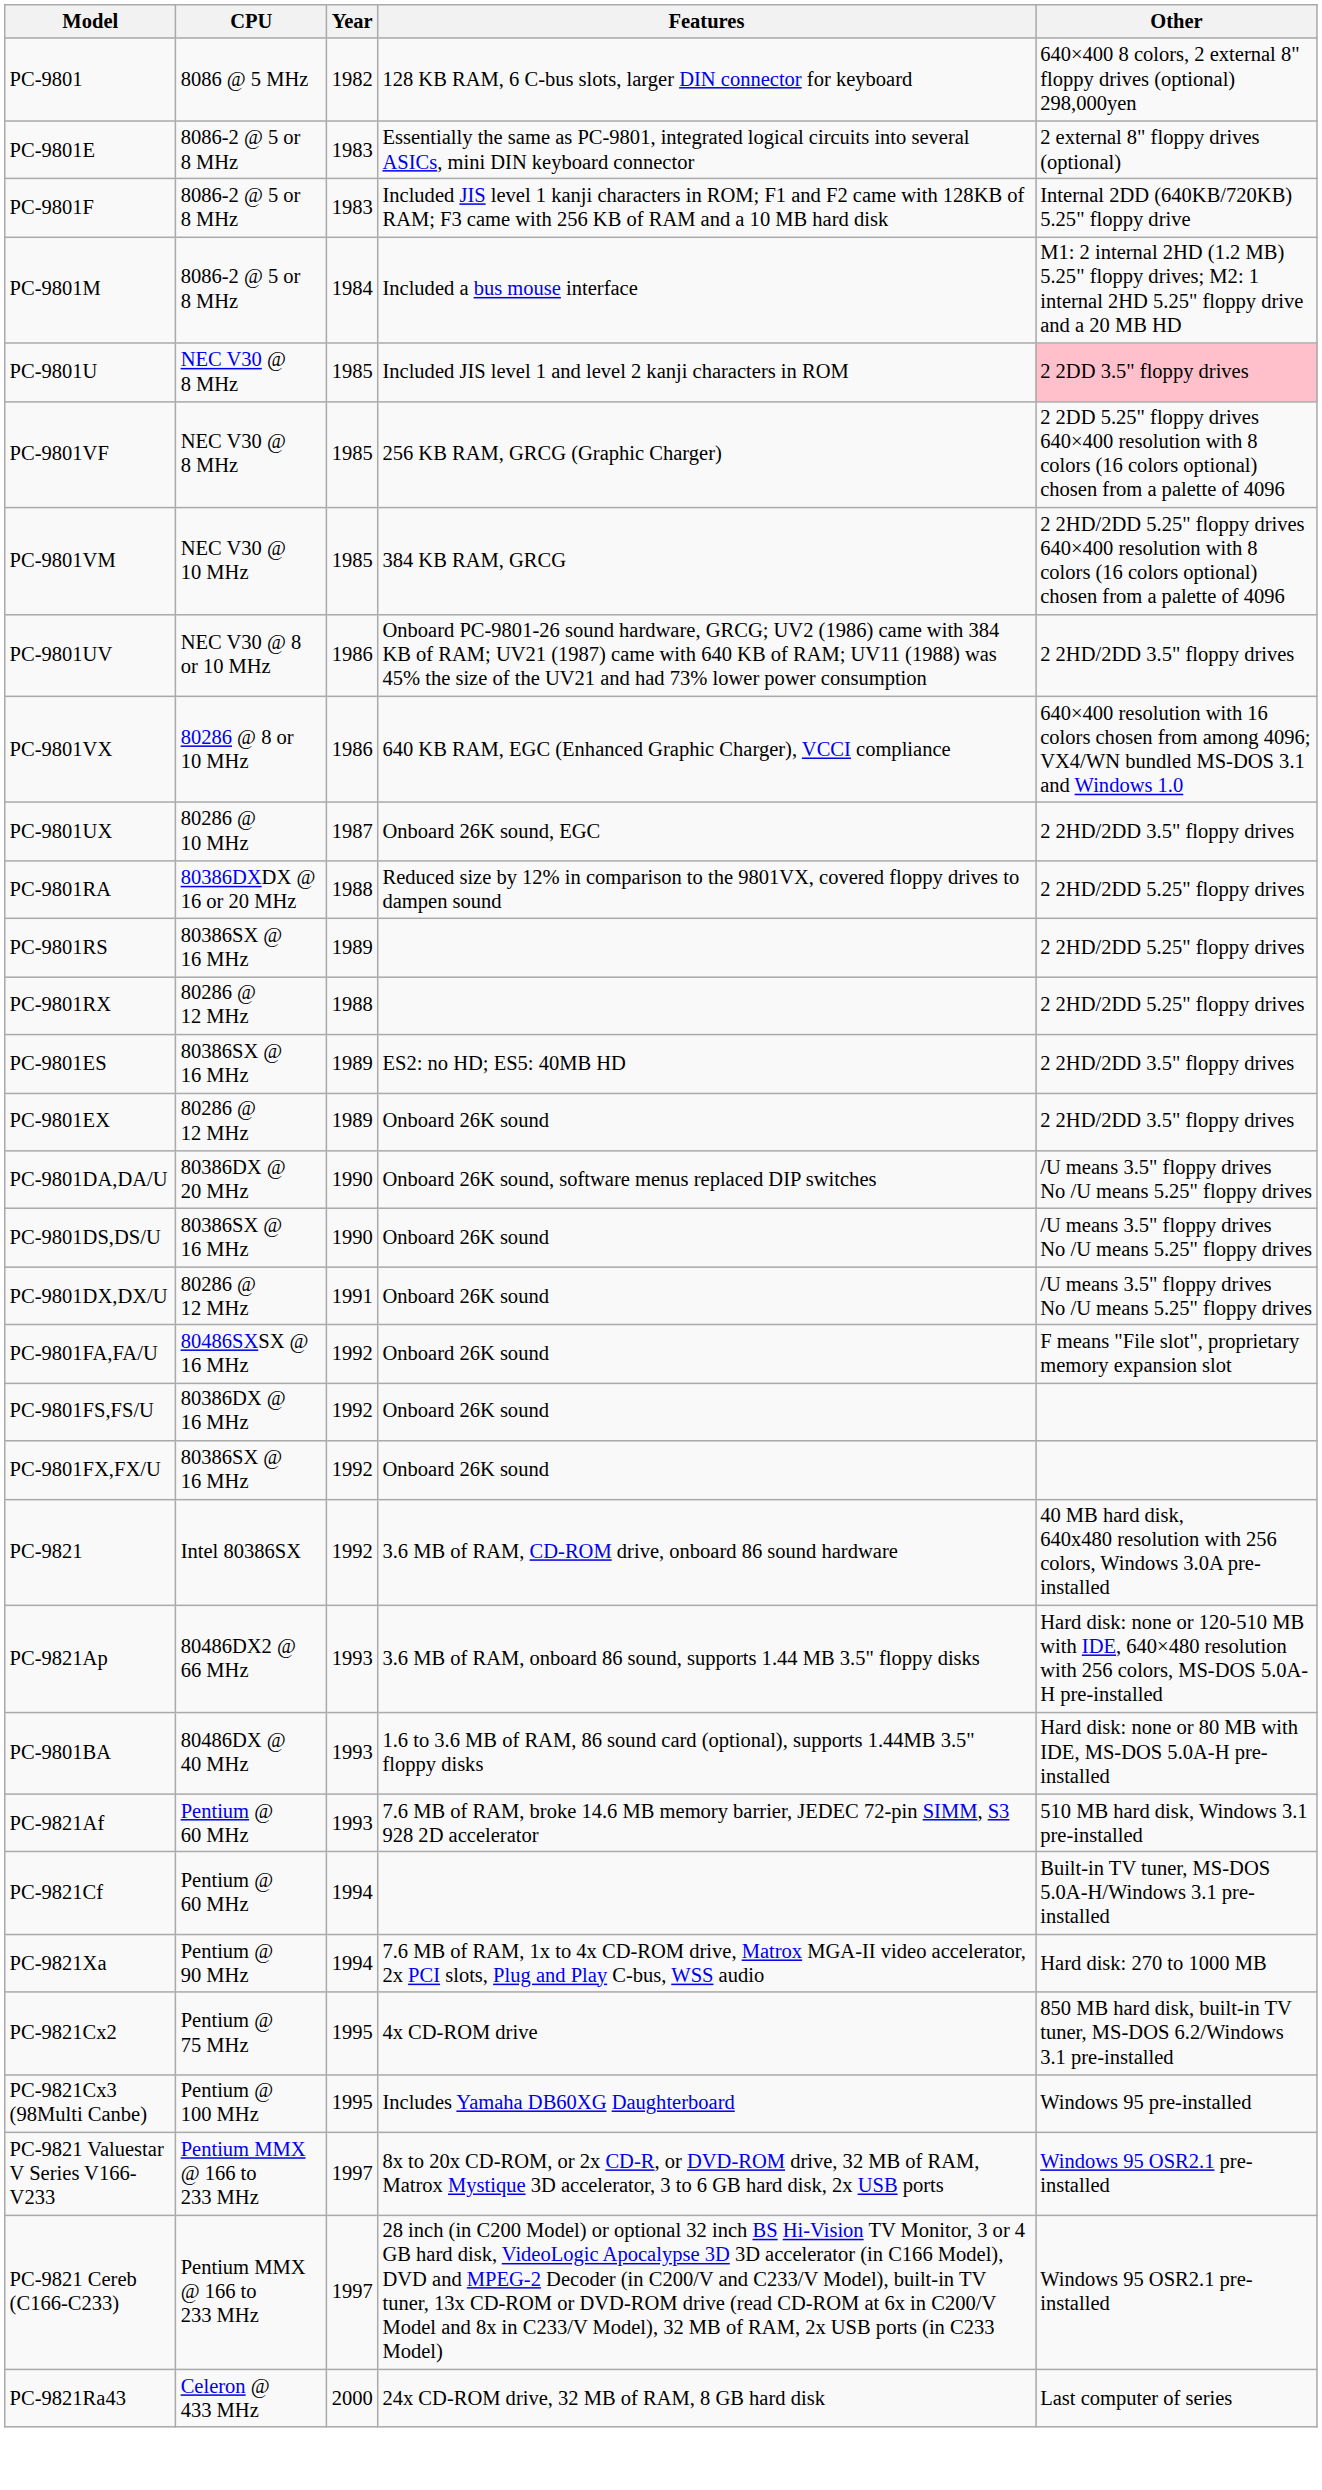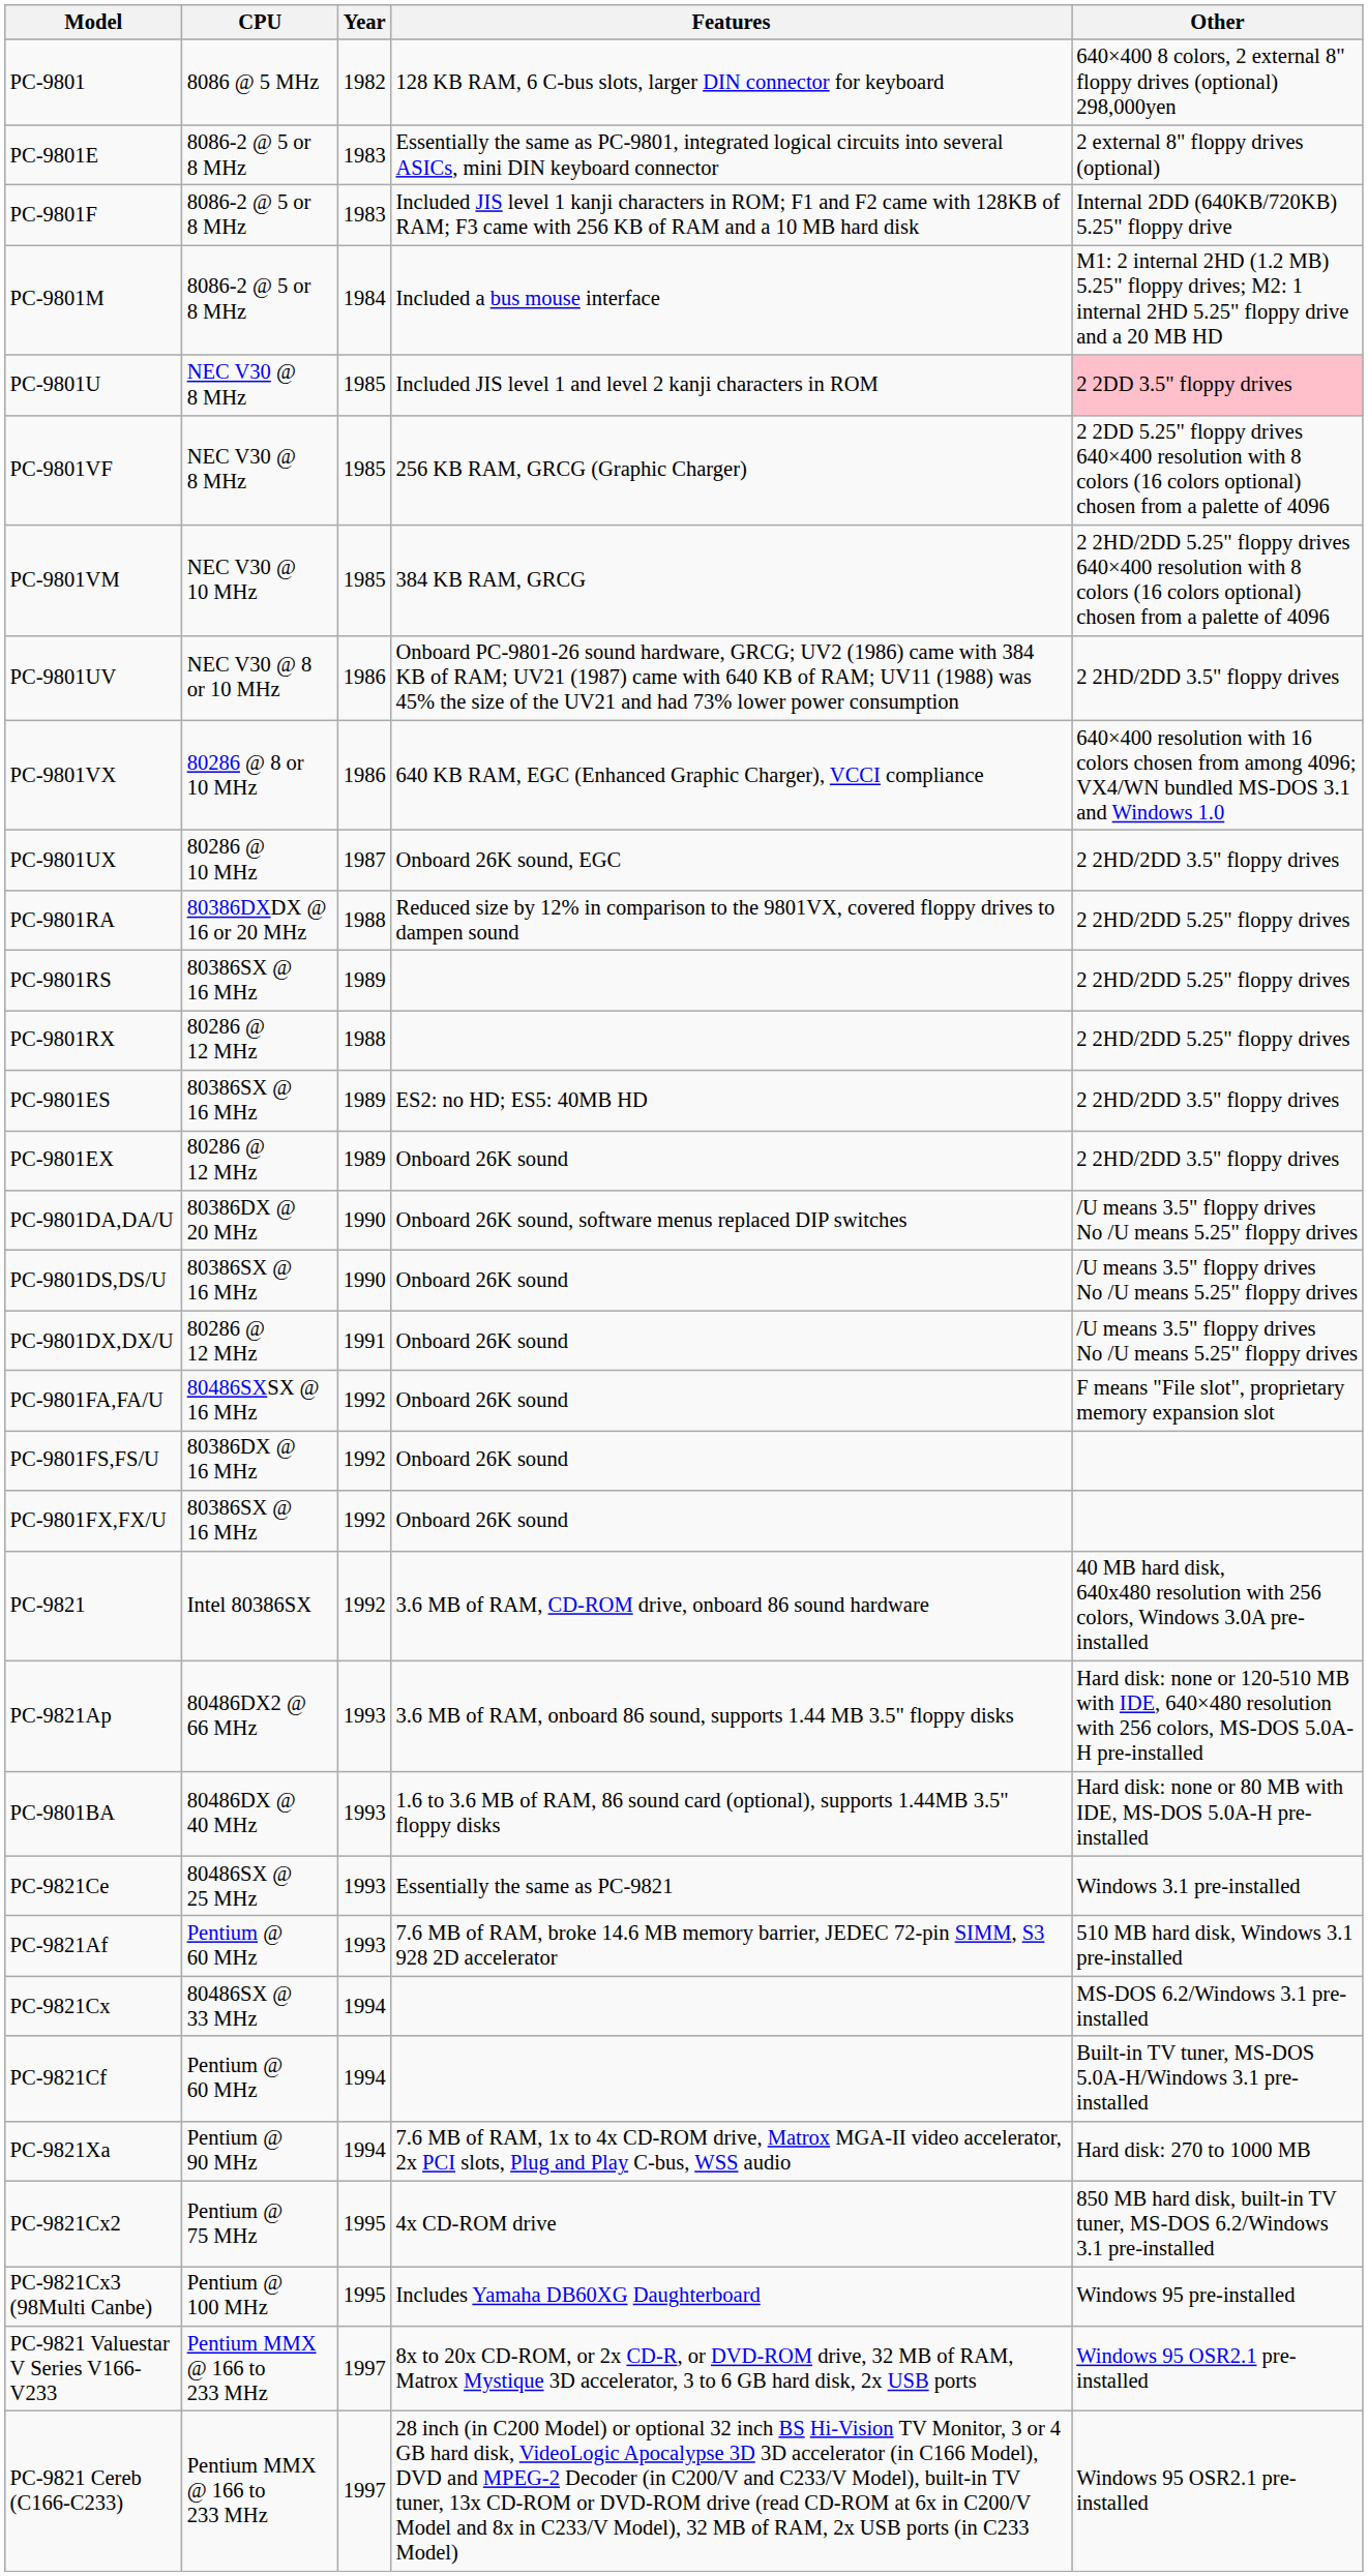+ row: PC-9821Ce | 80486SX @ 25 MHz | 1993 | Essentially the same as PC-9821 | Windows 3.1 pre-installed
+ row: PC-9821Cx | 80486SX @ 33 MHz | 1994 | MS-DOS 6.2/Windows 3.1 pre-installed
- row: PC-9821Ra43 | Celeron @ 433 MHz | 2000 | 24x CD-ROM drive, 32 MB of RAM, 8 GB hard disk | Last computer of series
